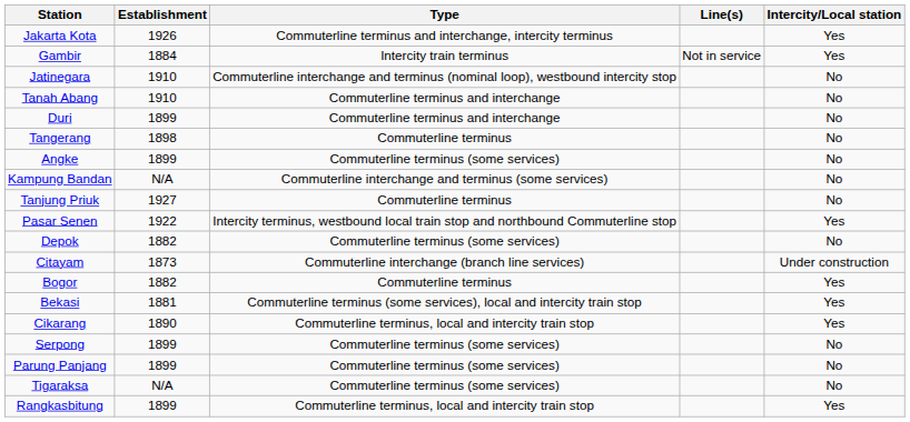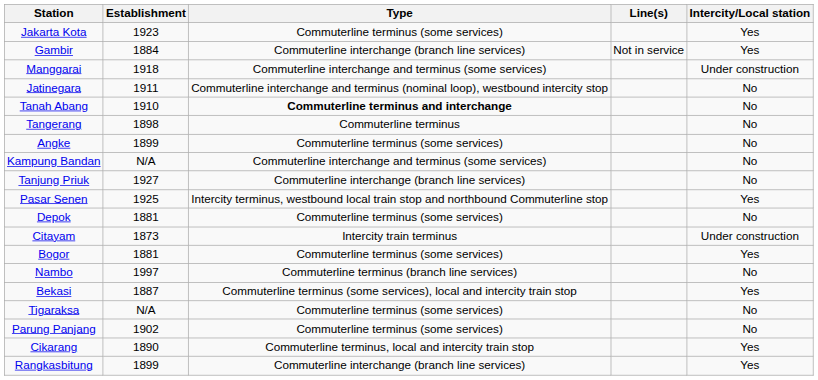Jakarta Kota | Establishment: 1926 -> 1923
Jakarta Kota | Type: Commuterline terminus and interchange, intercity terminus -> Commuterline terminus (some services)
Gambir | Type: Intercity train terminus -> Commuterline interchange (branch line services)
+ row: Manggarai | 1918 | Commuterline interchange and terminus (some services) | Under construction
Jatinegara | Establishment: 1910 -> 1911
Tanah Abang | Type: normal -> bold
- row: Duri | 1899 | Commuterline terminus and interchange | No
Tanjung Priuk | Type: Commuterline terminus -> Commuterline interchange (branch line services)
Pasar Senen | Establishment: 1922 -> 1925
Depok | Establishment: 1882 -> 1881
Citayam | Type: Commuterline interchange (branch line services) -> Intercity train terminus
Bogor | Establishment: 1882 -> 1881
Bogor | Type: Commuterline terminus -> Commuterline terminus (some services)
+ row: Nambo | 1997 | Commuterline terminus (branch line services) | No
Bekasi | Establishment: 1881 -> 1887
rows swapped: Cikarang <-> Tigaraksa
- row: Serpong | 1899 | Commuterline terminus (some services) | No
Parung Panjang | Establishment: 1899 -> 1902
Rangkasbitung | Type: Commuterline terminus, local and intercity train stop -> Commuterline interchange (branch line services)
